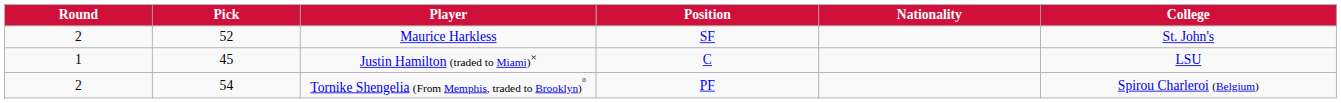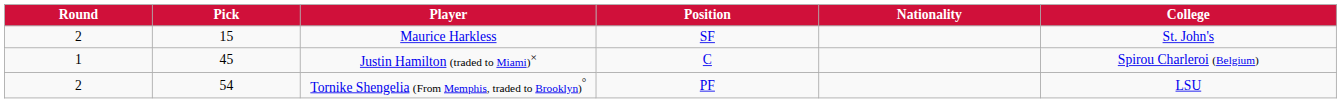Maurice Harkless | Pick: 52 -> 15
Justin Hamilton (traded to Miami)× | College: LSU -> Spirou Charleroi (Belgium)
Tornike Shengelia (From Memphis, traded to Brooklyn)° | College: Spirou Charleroi (Belgium) -> LSU
